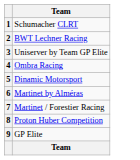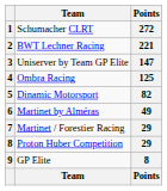+ column: Points | 272 | 221 | 147 | 125 | 82 | 49 | 29 | 29 | 8 | Points
